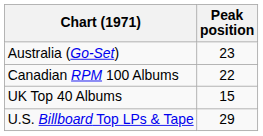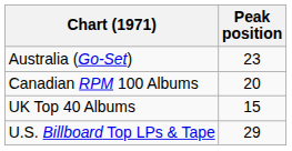Canadian RPM 100 Albums | Peak position: 22 -> 20
